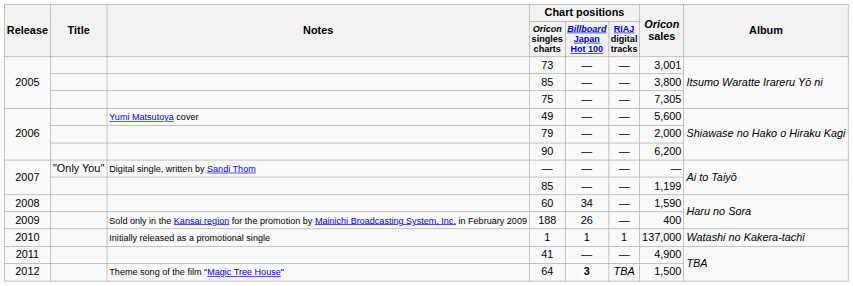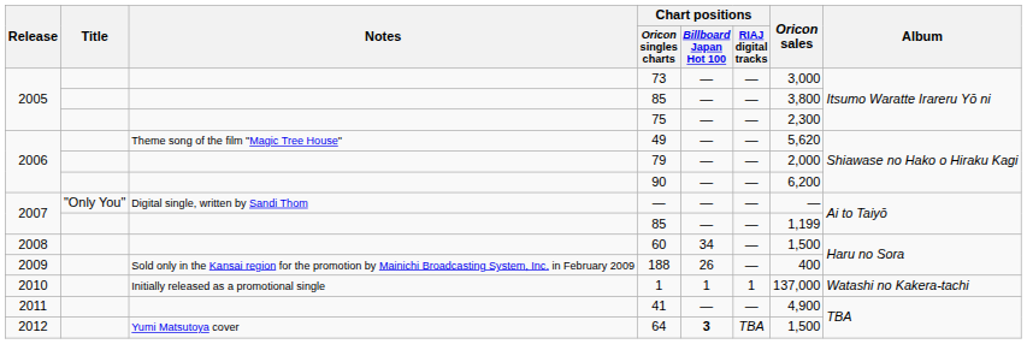73 | Oricon sales: 3,001 -> 3,000
75 | Oricon sales: 7,305 -> 2,300
49 | Notes: Yumi Matsutoya cover -> Theme song of the film "Magic Tree House"
49 | Oricon sales: 5,600 -> 5,620
60 | Oricon sales: 1,590 -> 1,500
64 | Notes: Theme song of the film "Magic Tree House" -> Yumi Matsutoya cover
